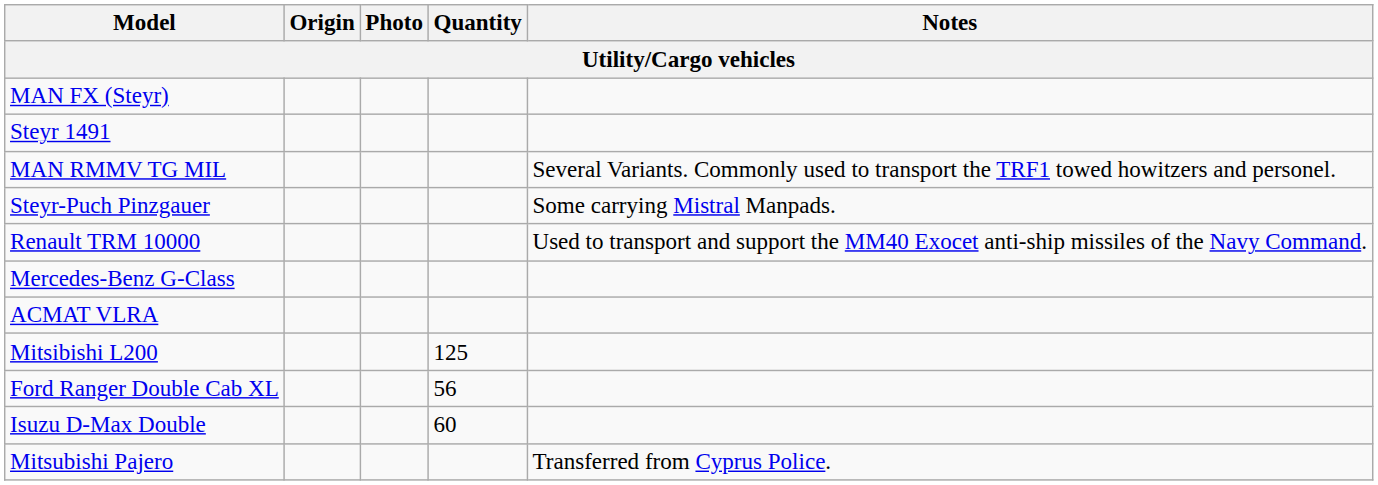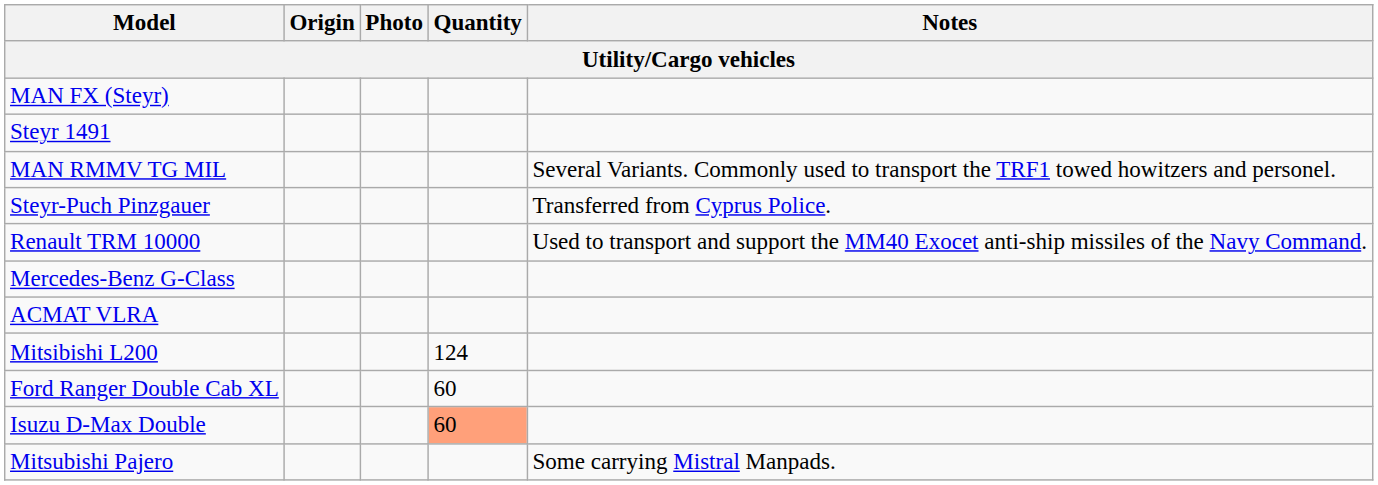Steyr-Puch Pinzgauer | Notes: Some carrying Mistral Manpads. -> Transferred from Cyprus Police.
Mitsibishi L200 | Quantity: 125 -> 124
Ford Ranger Double Cab XL | Quantity: 56 -> 60
Isuzu D-Max Double | Quantity: no background -> lightsalmon background
Mitsubishi Pajero | Notes: Transferred from Cyprus Police. -> Some carrying Mistral Manpads.
